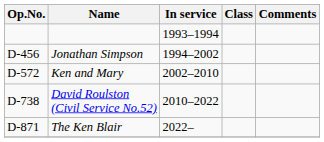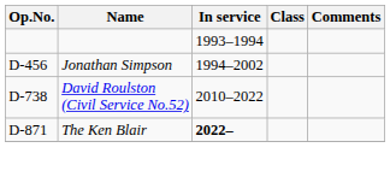- row: D-572 | Ken and Mary | 2002–2010
The Ken Blair | In service: normal -> bold
